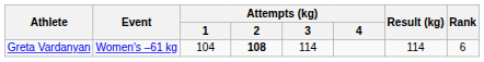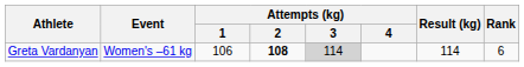Greta Vardanyan | Attempts (kg) / 1: 104 -> 106
Greta Vardanyan | Attempts (kg) / 3: no background -> lightgrey background
